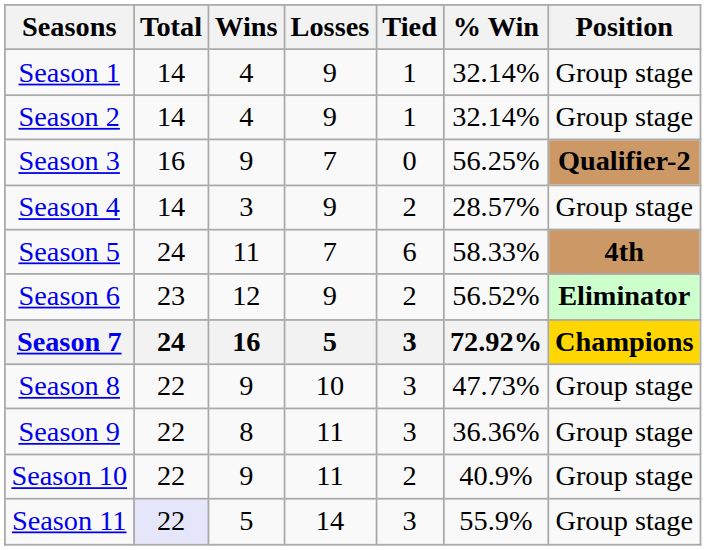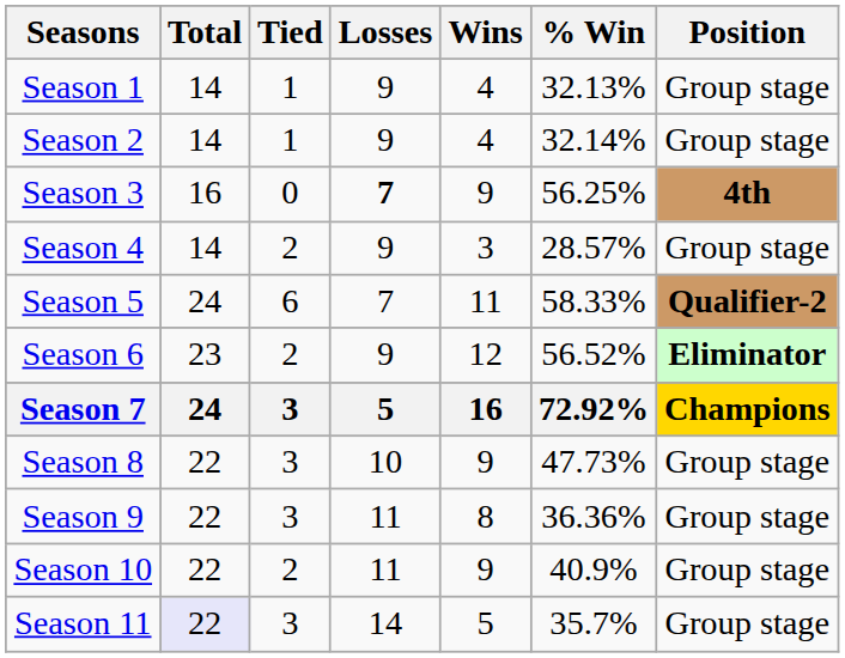columns swapped: Wins <-> Tied
Season 1 | % Win: 32.14% -> 32.13%
Season 3 | Losses: normal -> bold
Season 3 | Position: Qualifier-2 -> 4th
Season 5 | Position: 4th -> Qualifier-2
Season 11 | % Win: 55.9% -> 35.7%
